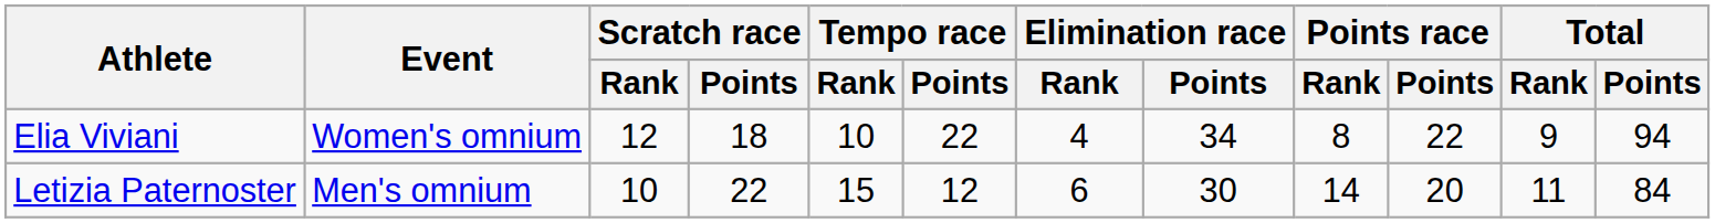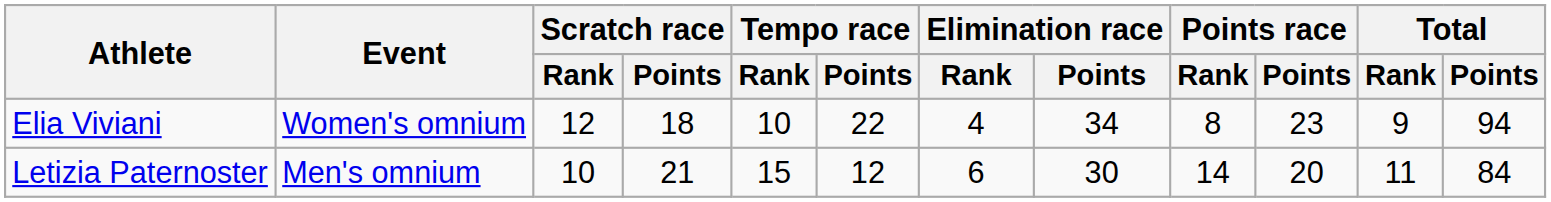Elia Viviani | Points race / Points: 22 -> 23
Letizia Paternoster | Scratch race / Points: 22 -> 21
